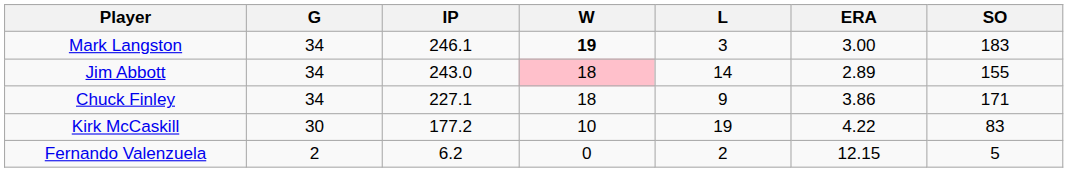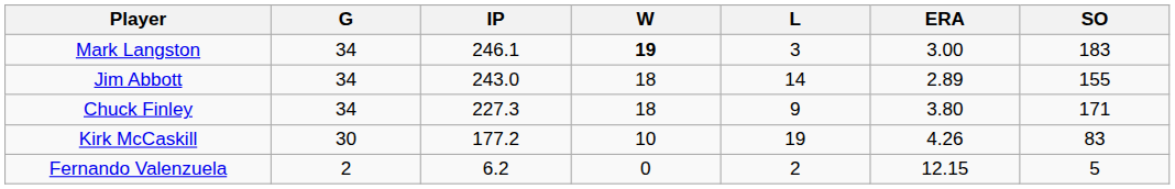Jim Abbott | W: pink background -> no background
Chuck Finley | IP: 227.1 -> 227.3
Chuck Finley | ERA: 3.86 -> 3.80
Kirk McCaskill | ERA: 4.22 -> 4.26
